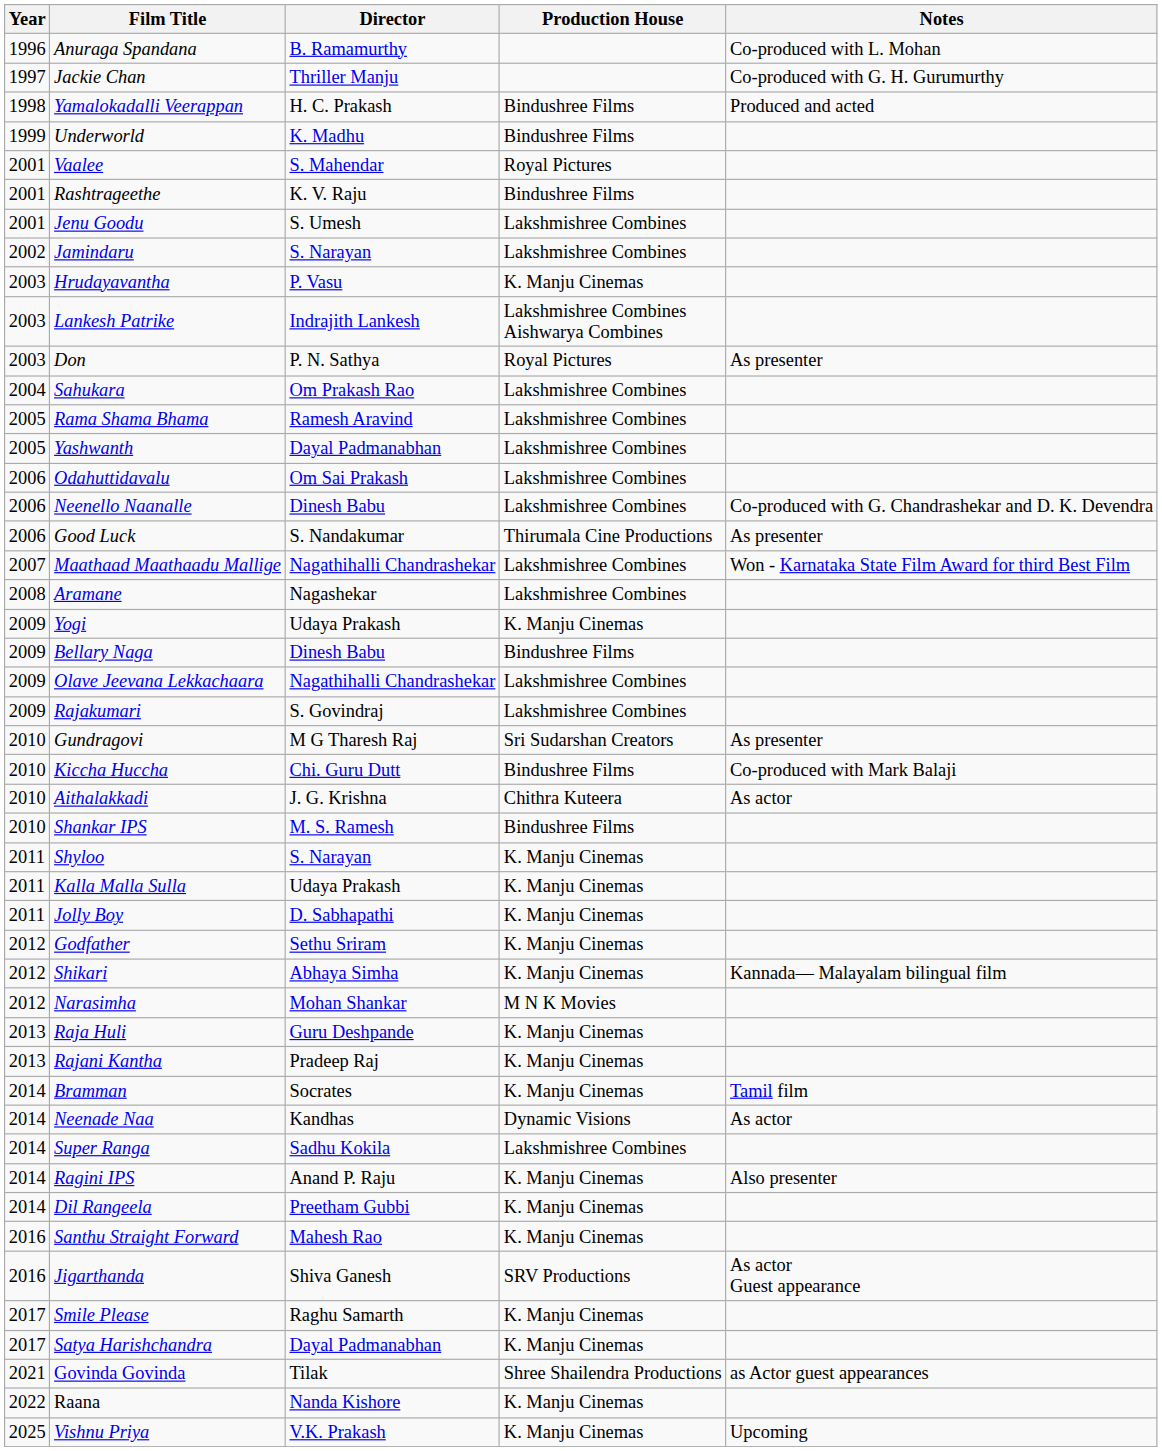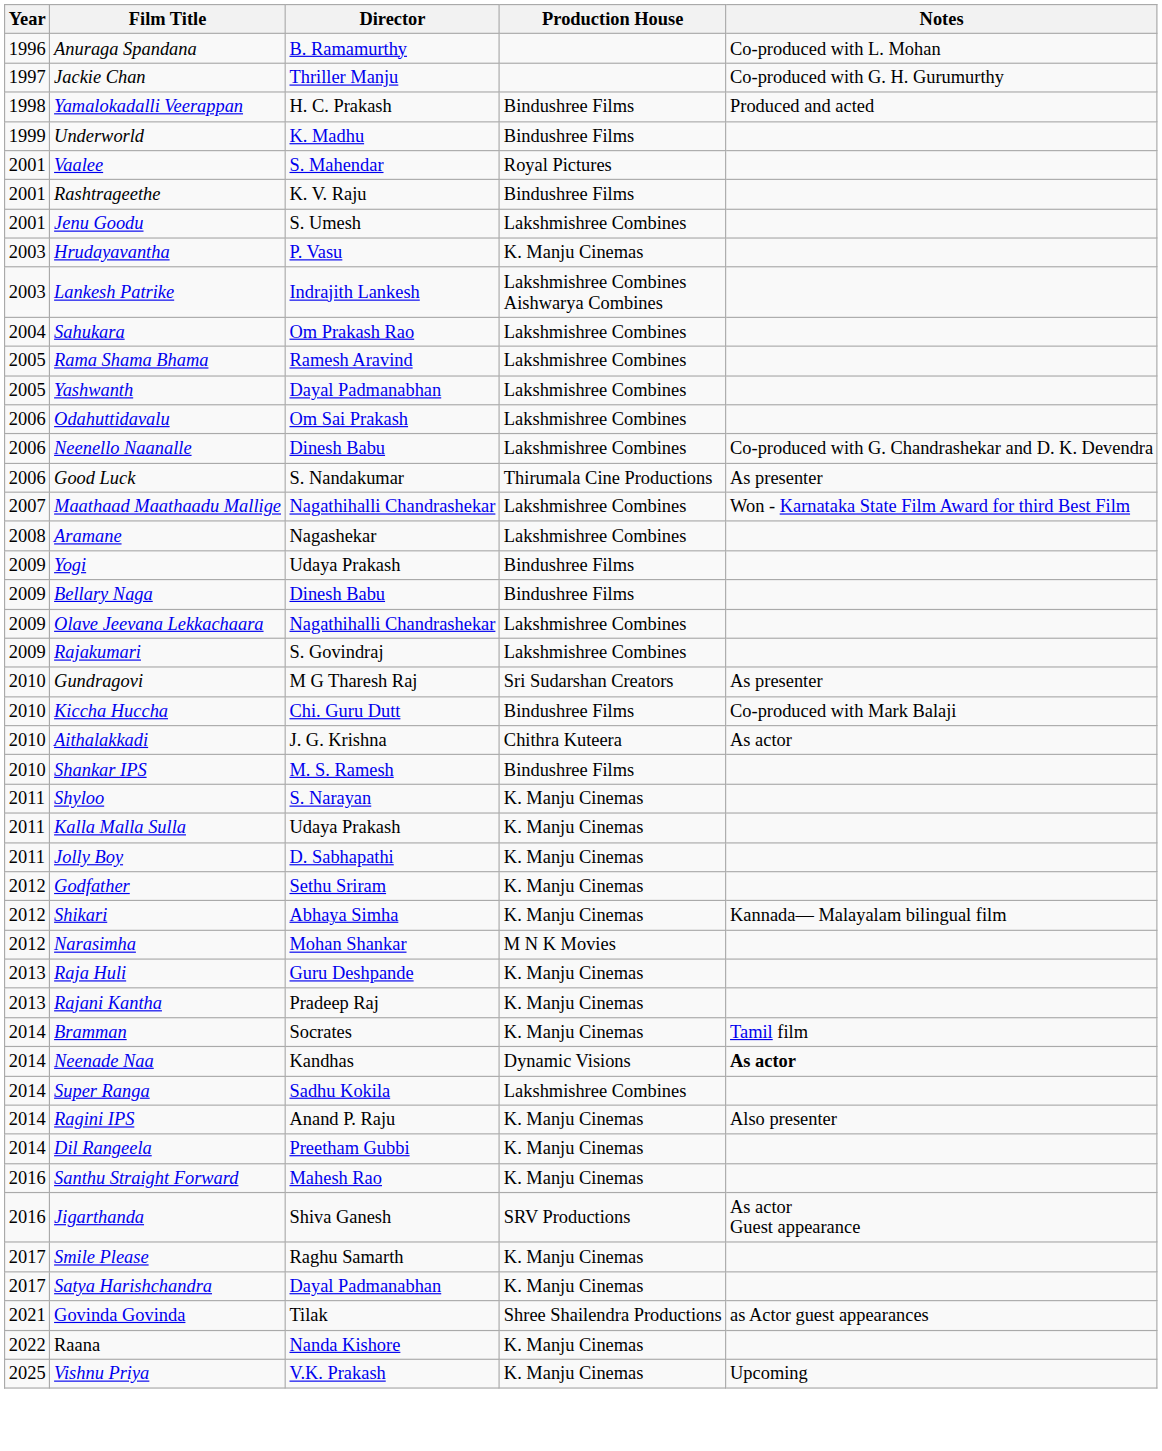- row: 2002 | Jamindaru | S. Narayan | Lakshmishree Combines
- row: 2003 | Don | P. N. Sathya | Royal Pictures | As presenter
Yogi | Production House: K. Manju Cinemas -> Bindushree Films
Neenade Naa | Notes: normal -> bold
